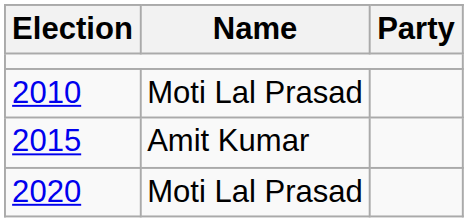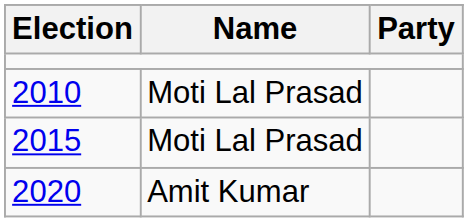2015 | Name: Amit Kumar -> Moti Lal Prasad
2020 | Name: Moti Lal Prasad -> Amit Kumar
